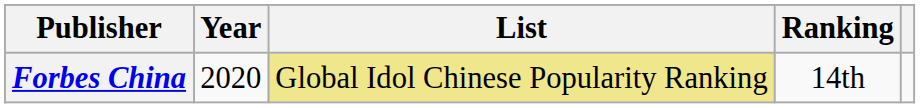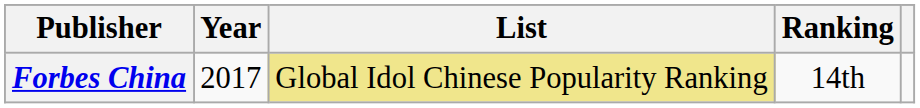Forbes China | Year: 2020 -> 2017
